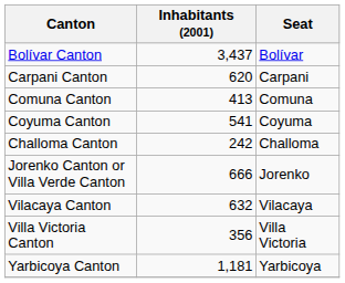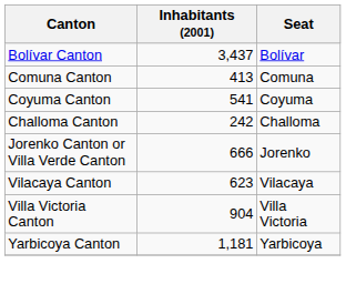- row: Carpani Canton | 620 | Carpani
Vilacaya Canton | Inhabitants (2001): 632 -> 623
Villa Victoria Canton | Inhabitants (2001): 356 -> 904
